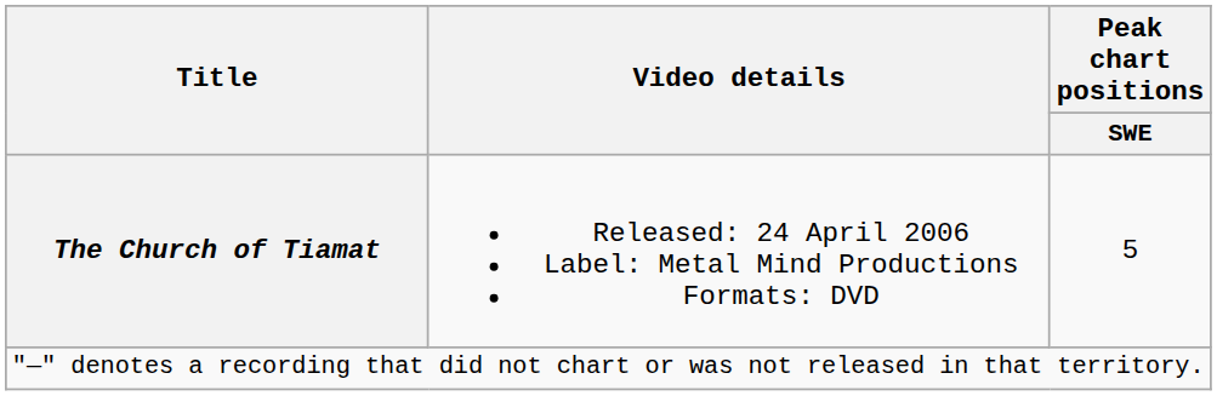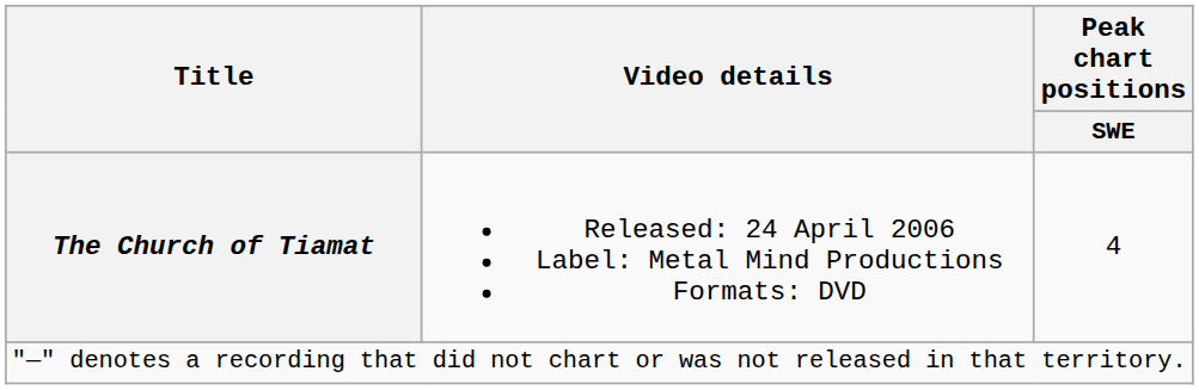The Church of Tiamat | Peak chart positions / SWE: 5 -> 4
